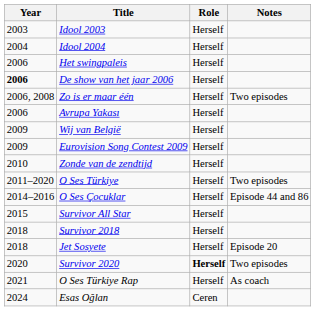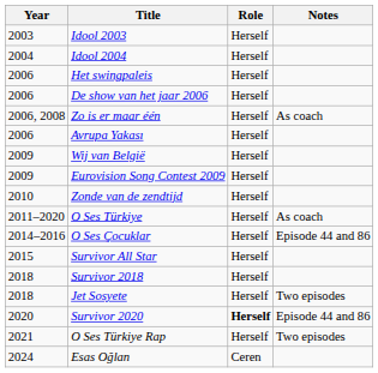De show van het jaar 2006 | Year: bold -> normal
Zo is er maar één | Notes: Two episodes -> As coach
O Ses Türkiye | Notes: Two episodes -> As coach
Jet Sosyete | Notes: Episode 20 -> Two episodes
Survivor 2020 | Notes: Two episodes -> Episode 44 and 86
O Ses Türkiye Rap | Notes: As coach -> Two episodes
